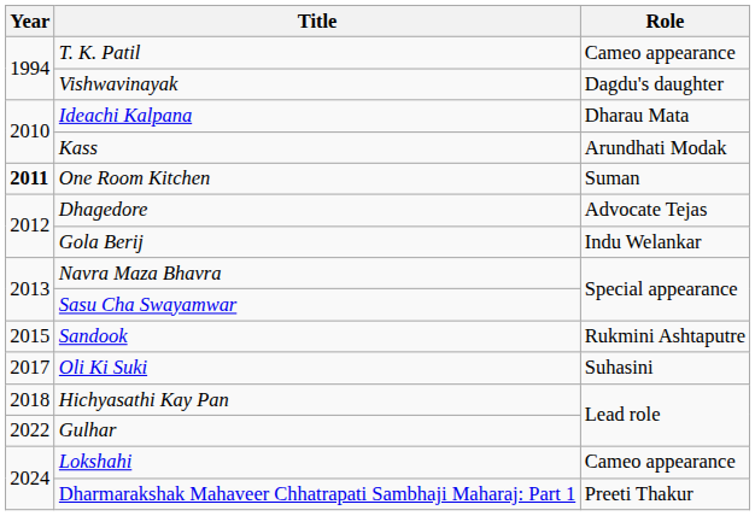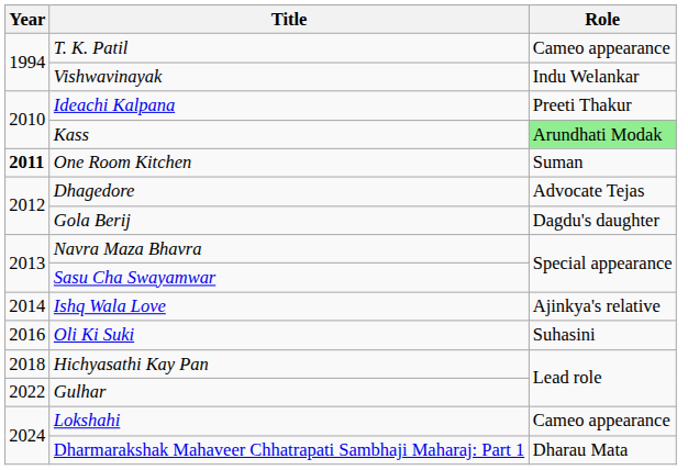Vishwavinayak | Role: Dagdu's daughter -> Indu Welankar
Ideachi Kalpana | Role: Dharau Mata -> Preeti Thakur
Kass | Role: no background -> lightgreen background
Gola Berij | Role: Indu Welankar -> Dagdu's daughter
+ row: 2014 | Ishq Wala Love | Ajinkya's relative
- row: 2015 | Sandook | Rukmini Ashtaputre
Oli Ki Suki | Year: 2017 -> 2016
Dharmarakshak Mahaveer Chhatrapati Sambhaji Maharaj: Part 1 | Role: Preeti Thakur -> Dharau Mata
